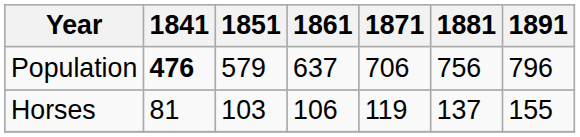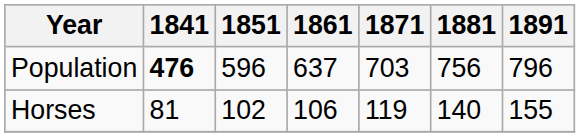Population | 1851: 579 -> 596
Population | 1871: 706 -> 703
Horses | 1851: 103 -> 102
Horses | 1881: 137 -> 140
